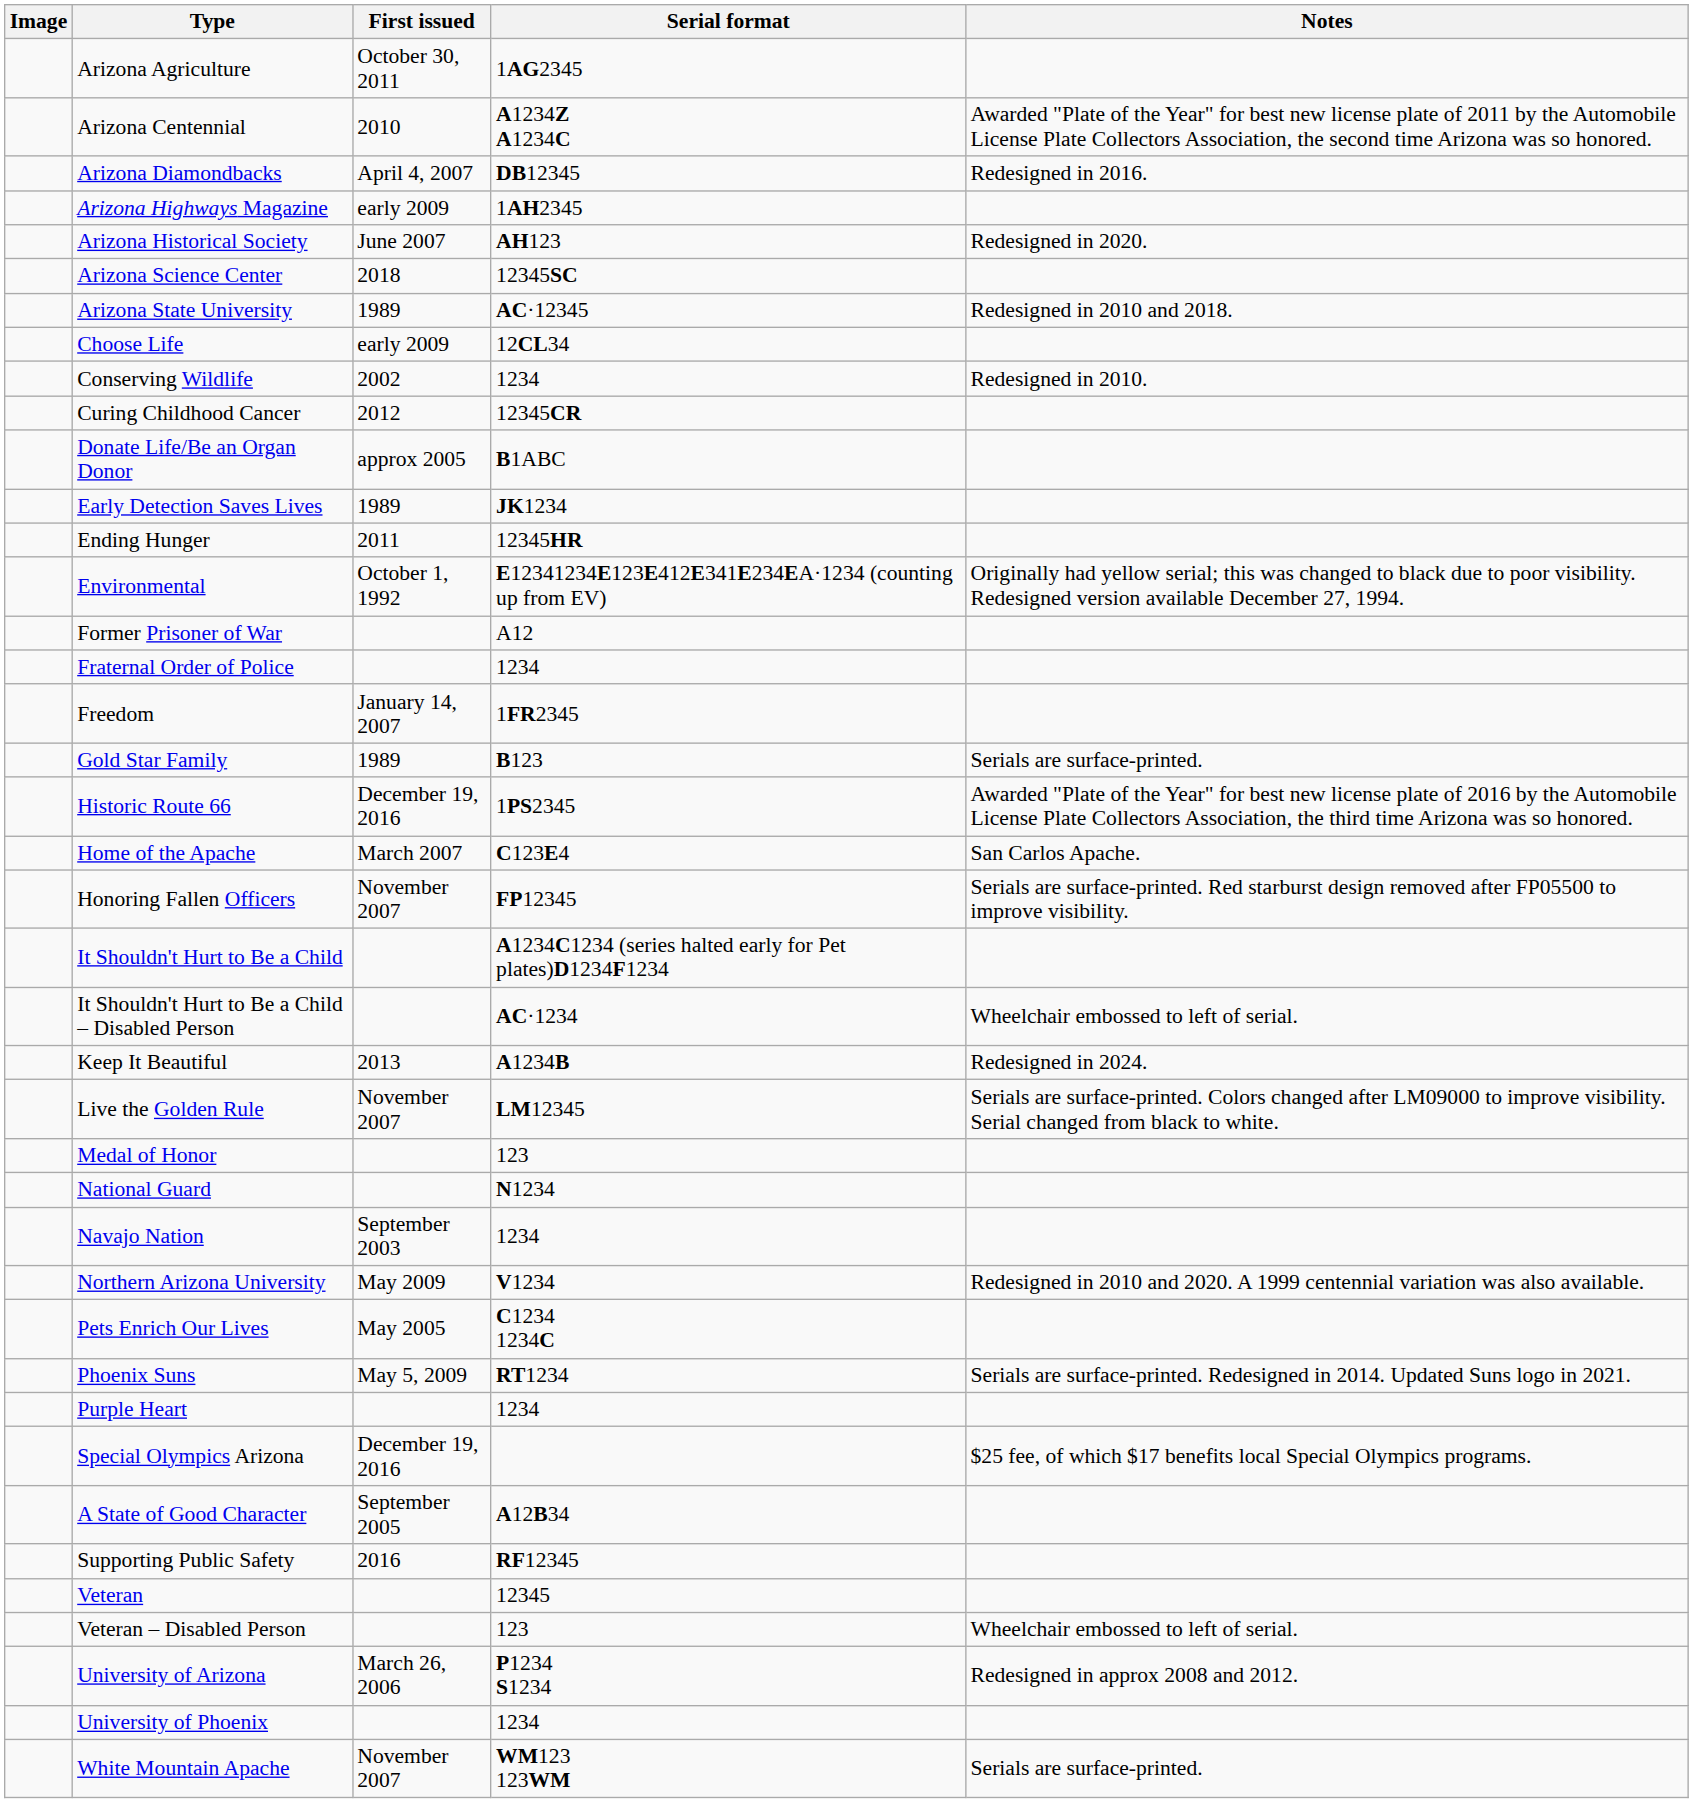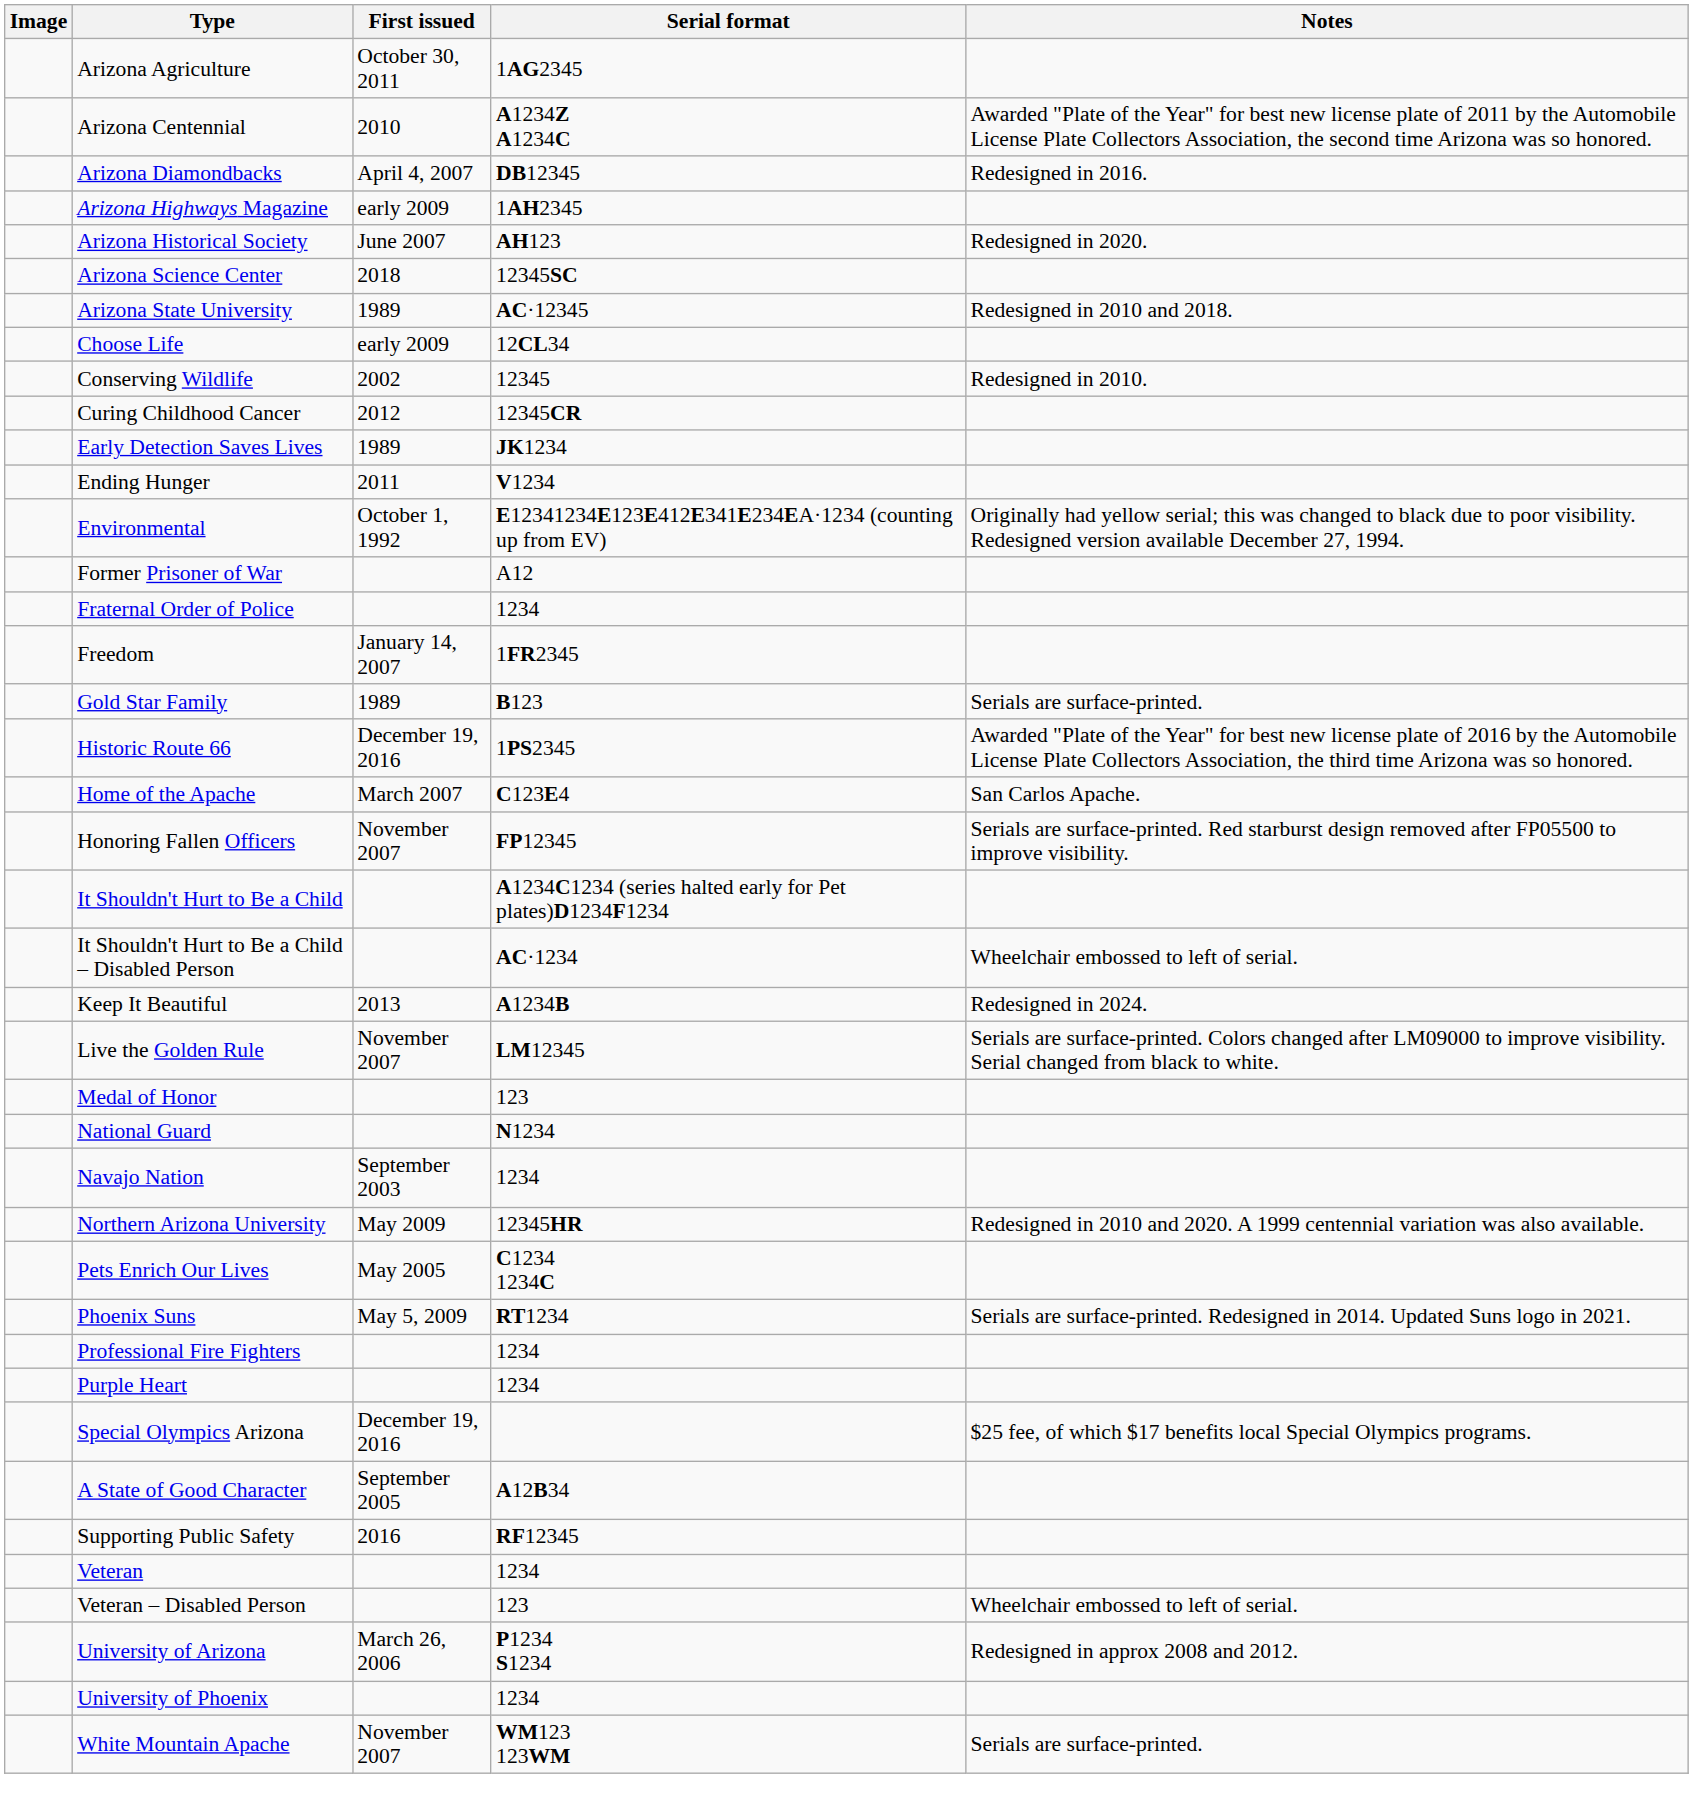Conserving Wildlife | Serial format: 1234 -> 12345
- row: Donate Life/Be an Organ Donor | approx 2005 | B1ABC
Ending Hunger | Serial format: 12345HR -> V1234
Northern Arizona University | Serial format: V1234 -> 12345HR
+ row: Professional Fire Fighters | 1234
Veteran | Serial format: 12345 -> 1234
